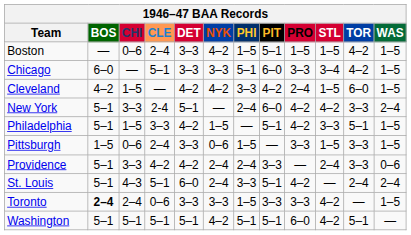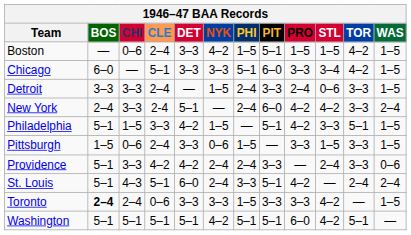- row: Cleveland | 4–2 | 1–5 | — | 4–2 | 4–2 | 3–3 | 4–2 | 2–4 | 1–5 | 6–0 | 1–5
+ row: Detroit | 3–3 | 3–3 | 2–4 | — | 1–5 | 2–4 | 3–3 | 2–4 | 0–6 | 3–3 | 1–5
New York | BOS: 5–1 -> 2–4
